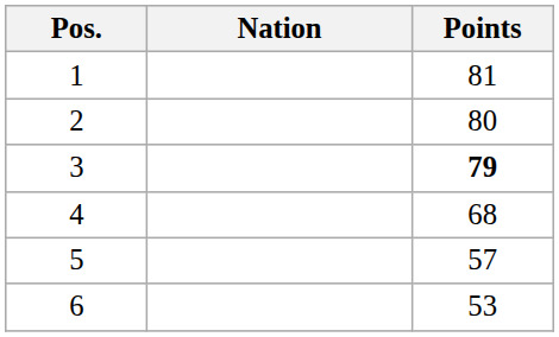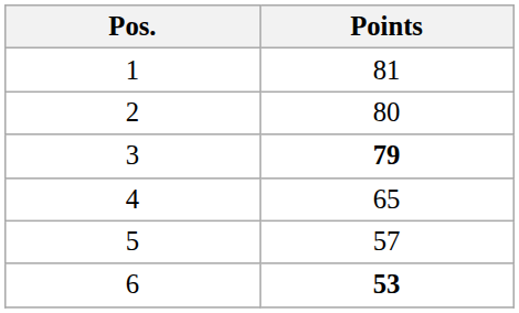- column: Nation
4 | Points: 68 -> 65
6 | Points: normal -> bold
